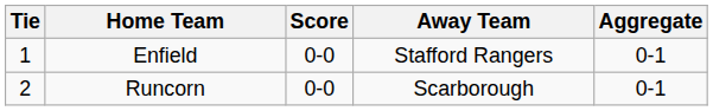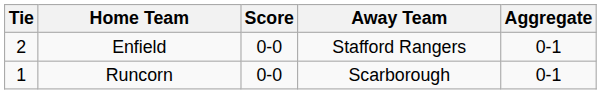Enfield | Tie: 1 -> 2
Runcorn | Tie: 2 -> 1
